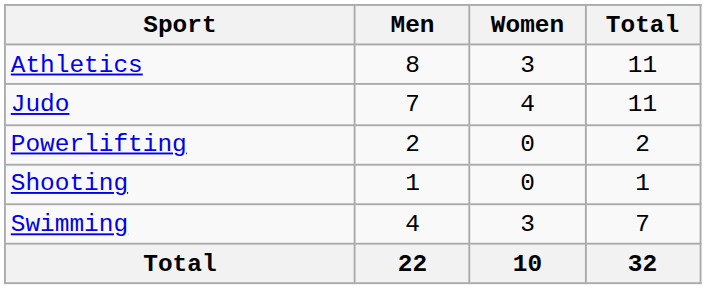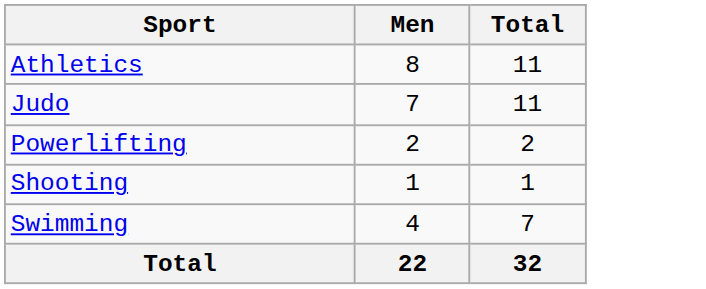- column: Women | 3 | 4 | 0 | 0 | 3 | 10
